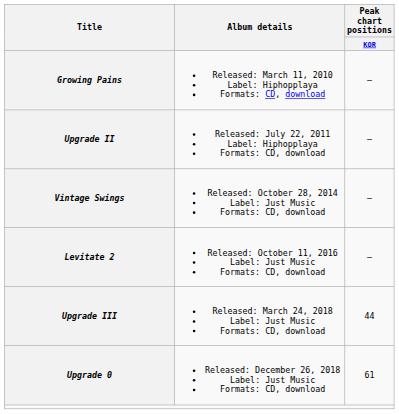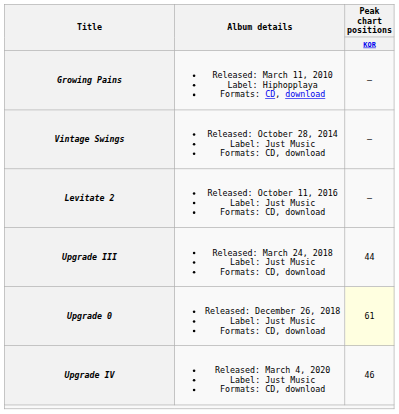- row: Upgrade II | Released: July 22, 2011 Label: Hiphopplaya Formats: CD, download | —
Upgrade 0 | Peak chart positions / KOR: no background -> lightyellow background
+ row: Upgrade IV | Released: March 4, 2020 Label: Just Music Formats: CD, download | 46
